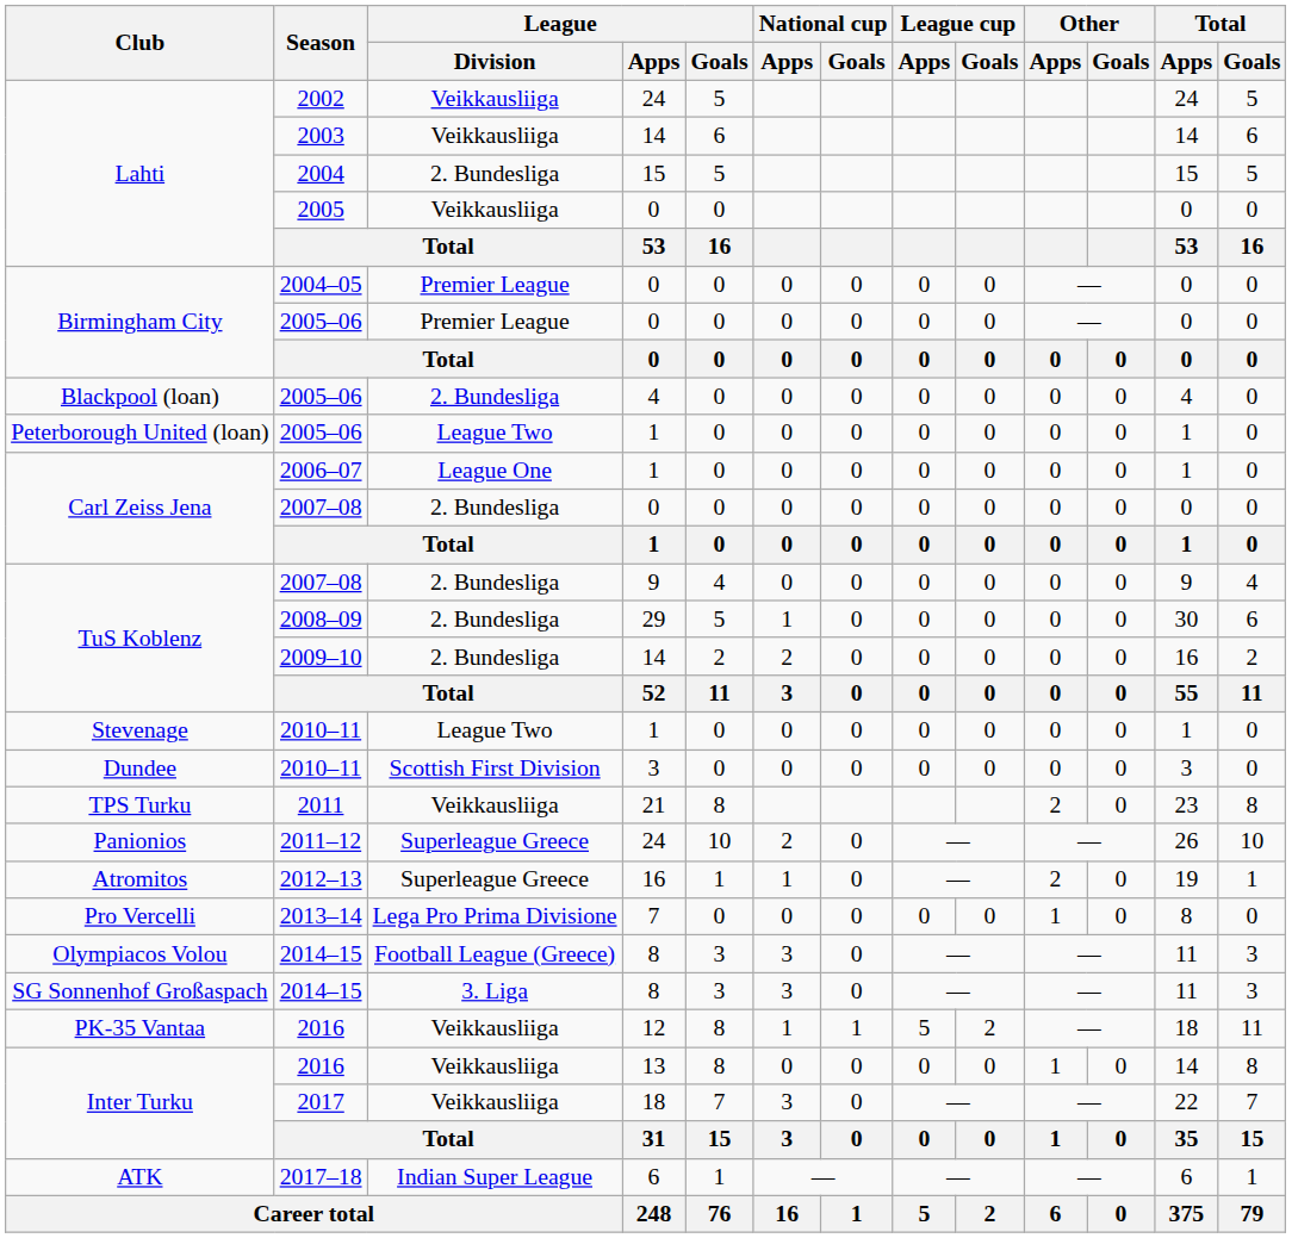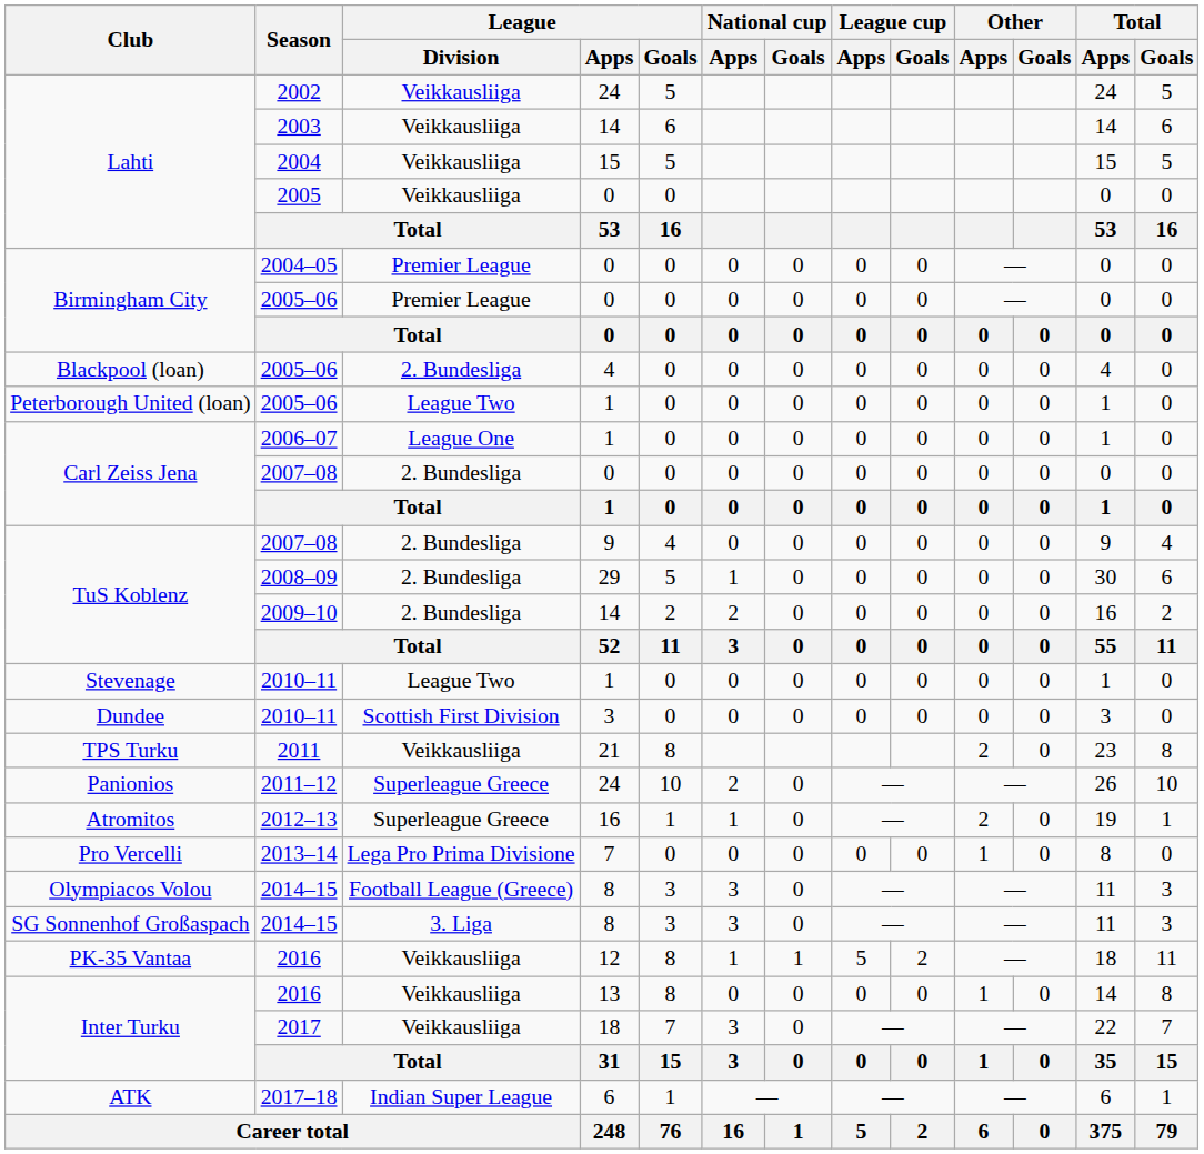2004 | League / Division: 2. Bundesliga -> Veikkausliiga
